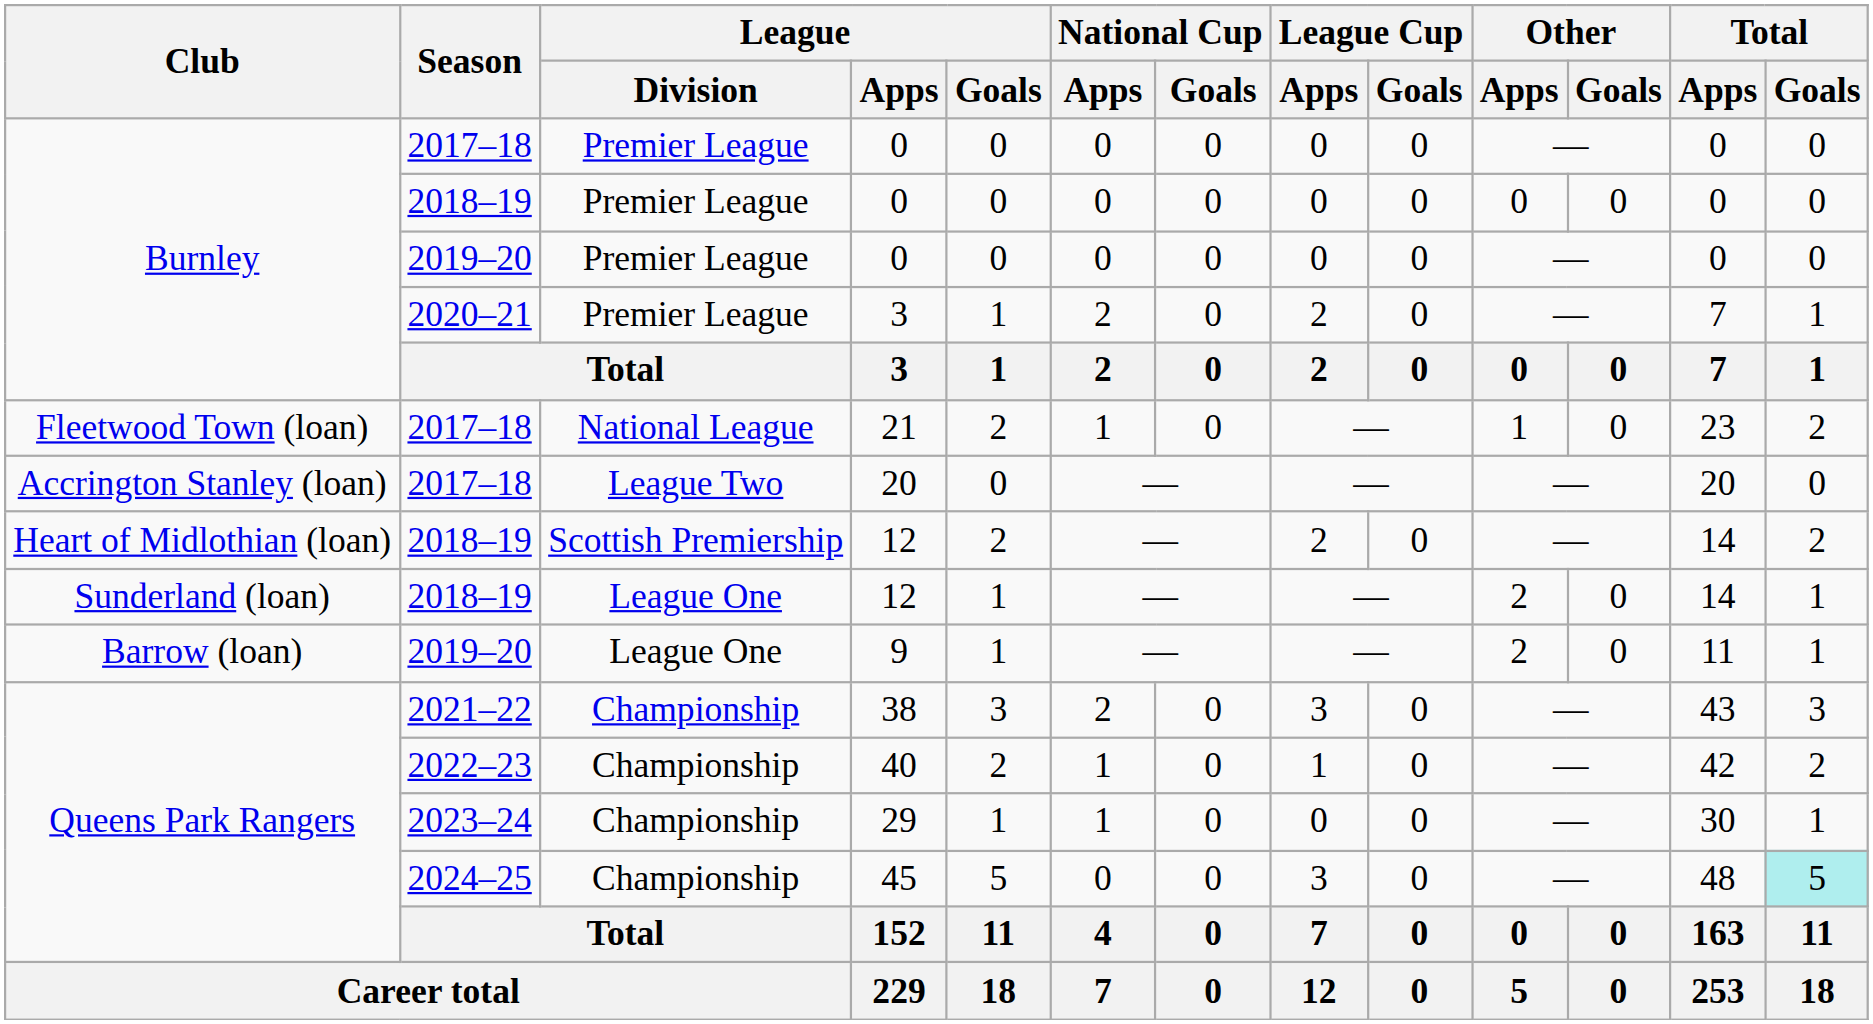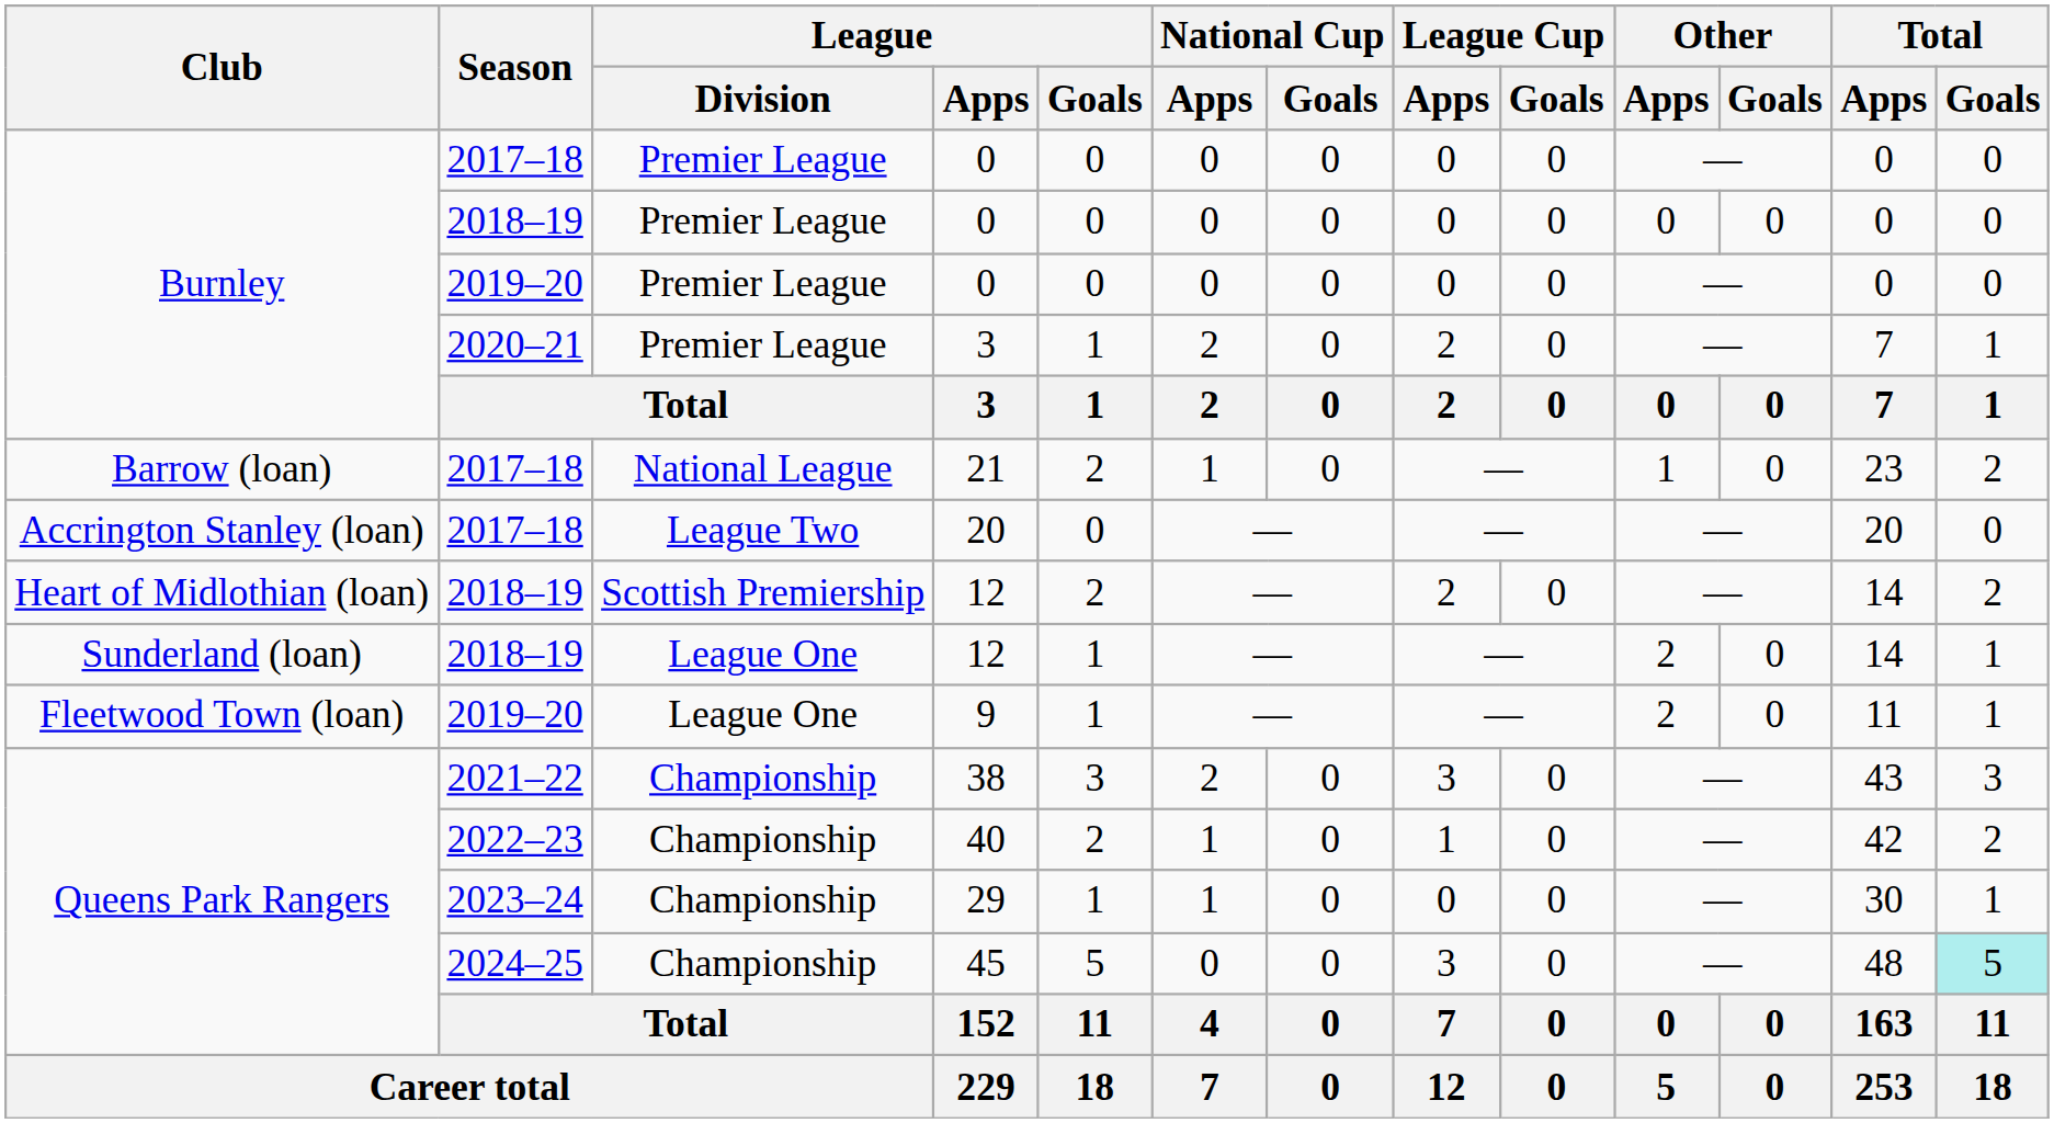21 | Club: Fleetwood Town (loan) -> Barrow (loan)
9 | Club: Barrow (loan) -> Fleetwood Town (loan)
